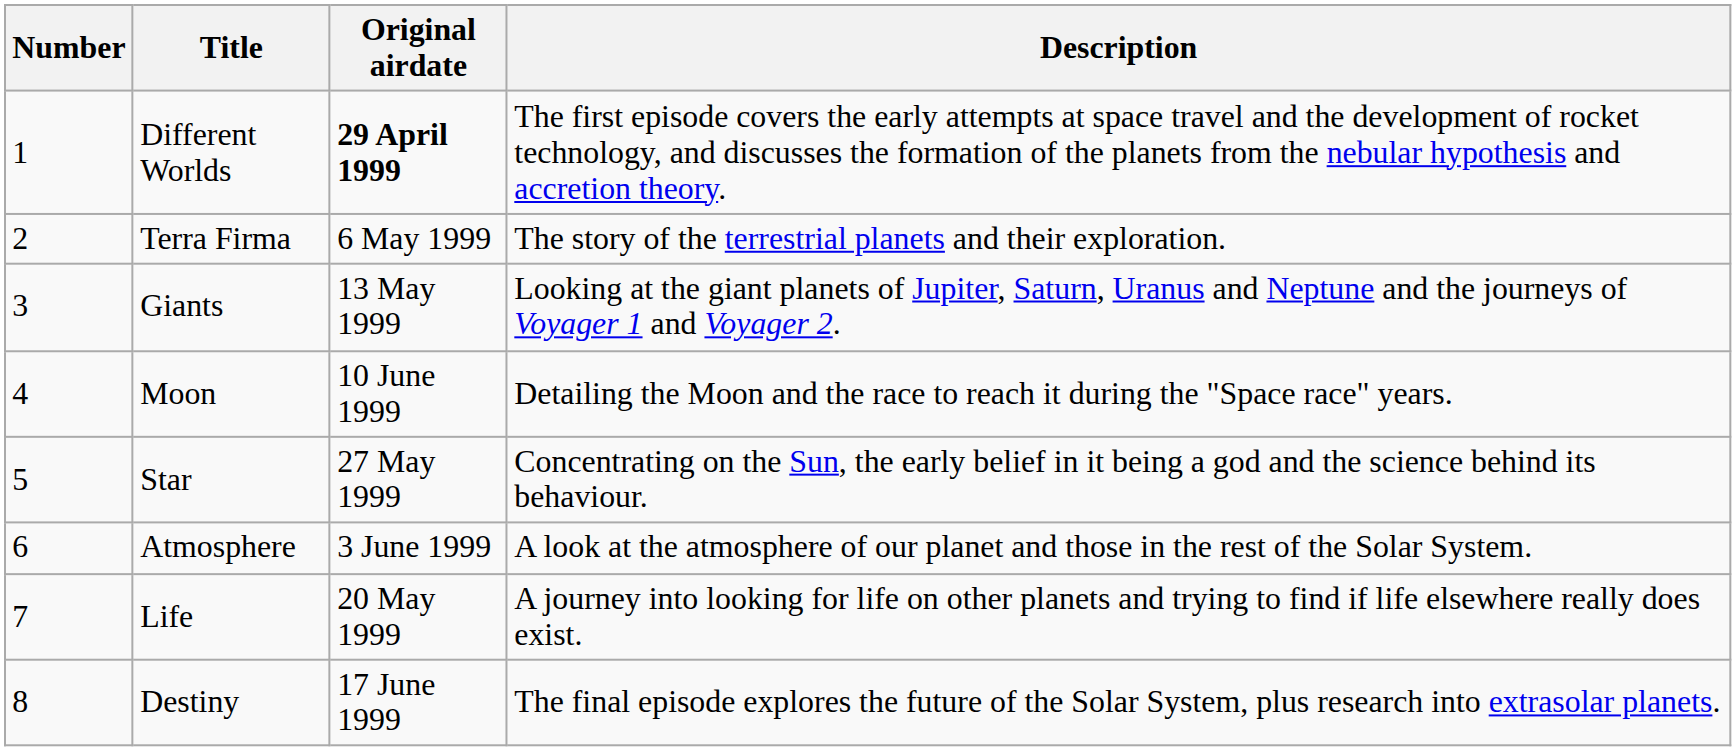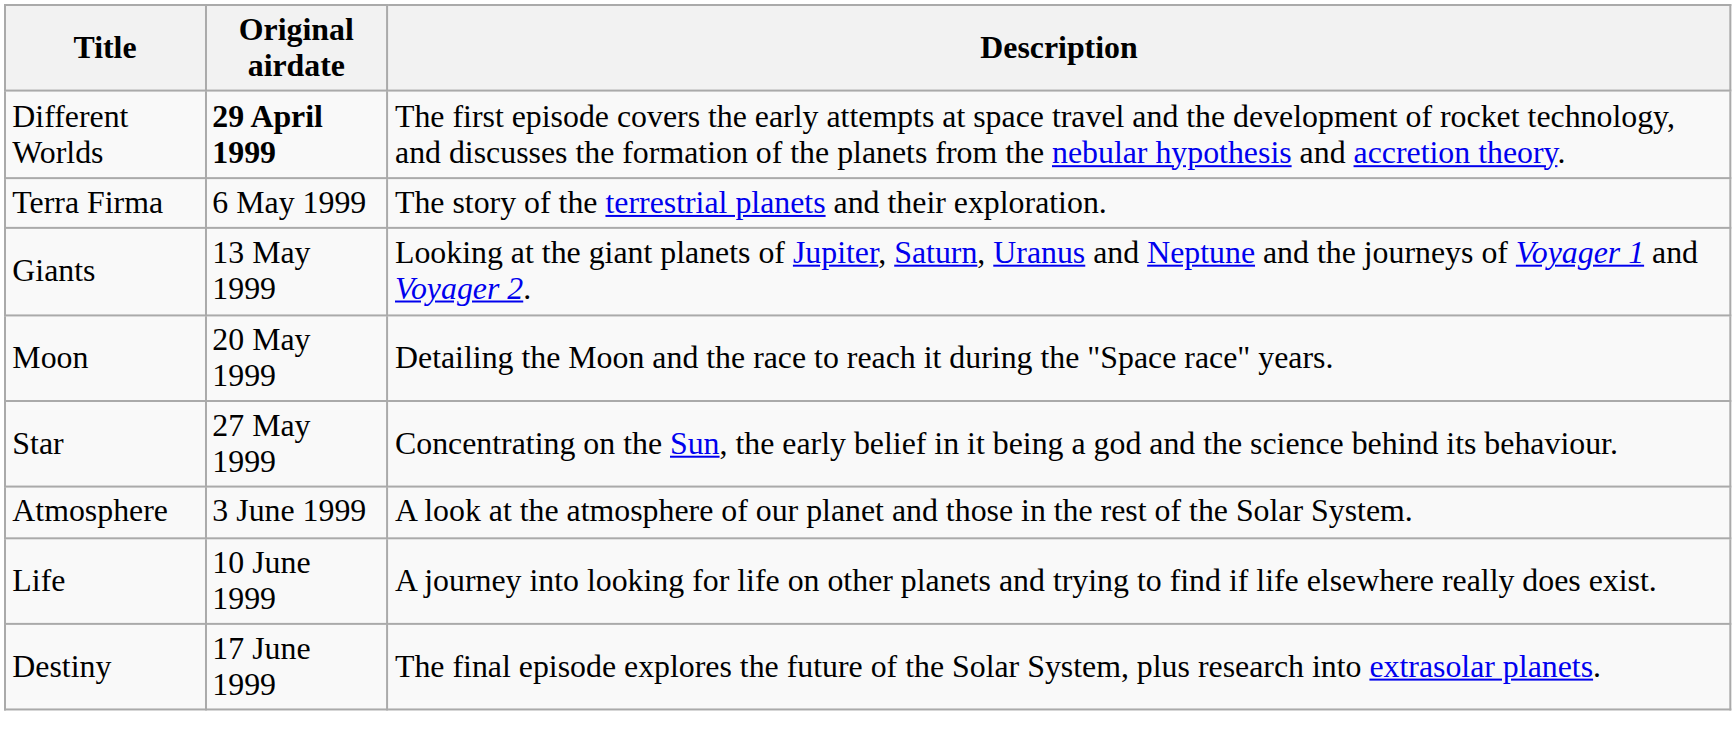- column: Number | 1 | 2 | 3 | 4 | 5 | 6 | 7 | 8
Moon | Original airdate: 10 June 1999 -> 20 May 1999
Life | Original airdate: 20 May 1999 -> 10 June 1999
